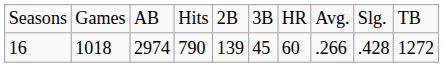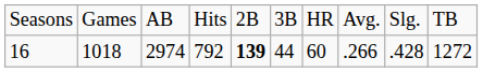16 | column 4: 790 -> 792
16 | column 5: normal -> bold
16 | column 6: 45 -> 44
